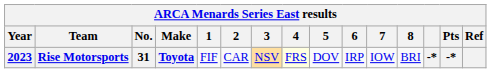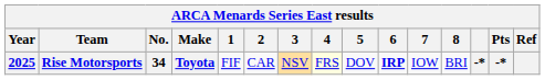Rise Motorsports | Year: 2023 -> 2025
Rise Motorsports | No.: 31 -> 34
Rise Motorsports | 6: normal -> bold
